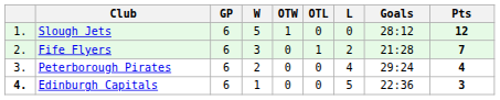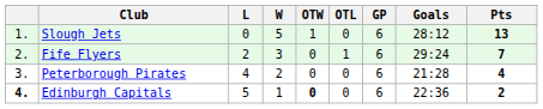columns swapped: GP <-> L
Slough Jets | Pts: 12 -> 13
Fife Flyers | Goals: 21:28 -> 29:24
Peterborough Pirates | Goals: 29:24 -> 21:28
Edinburgh Capitals | OTW: normal -> bold
Edinburgh Capitals | Pts: 3 -> 2
